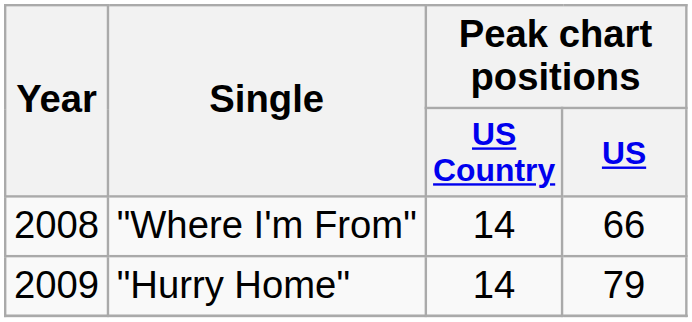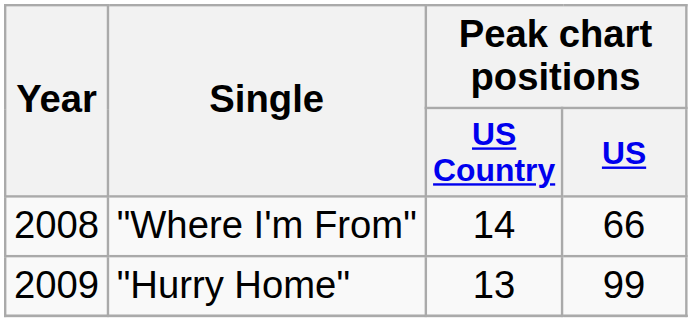"Hurry Home" | Peak chart positions / US Country: 14 -> 13
"Hurry Home" | Peak chart positions / US: 79 -> 99
